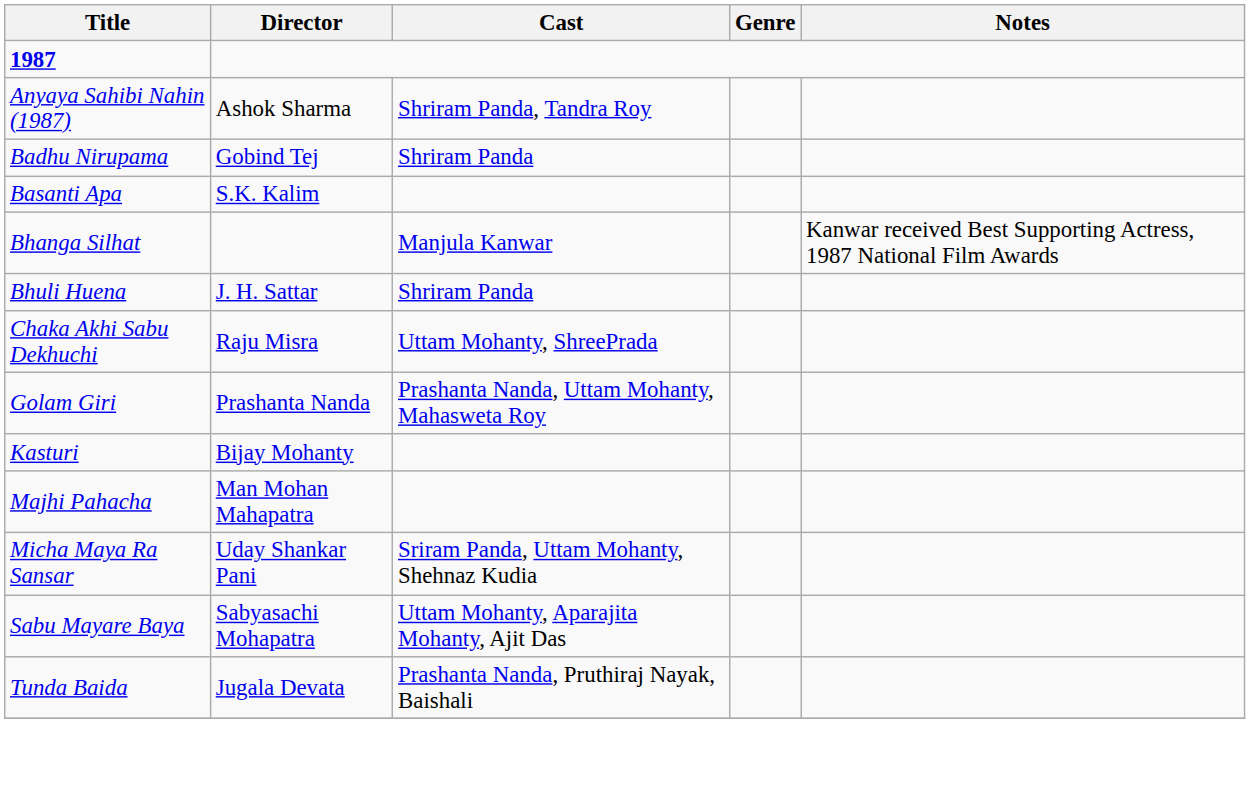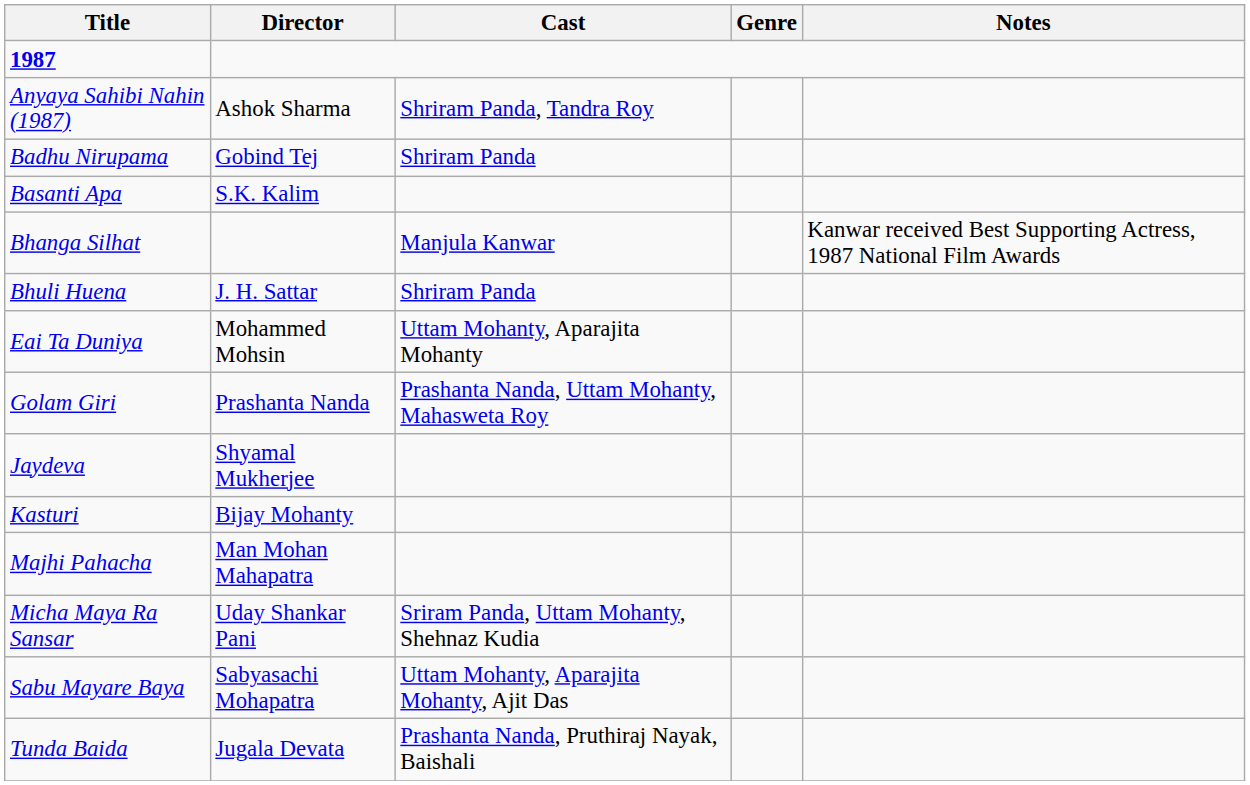- row: Chaka Akhi Sabu Dekhuchi | Raju Misra | Uttam Mohanty, ShreePrada
+ row: Eai Ta Duniya | Mohammed Mohsin | Uttam Mohanty, Aparajita Mohanty
+ row: Jaydeva | Shyamal Mukherjee
